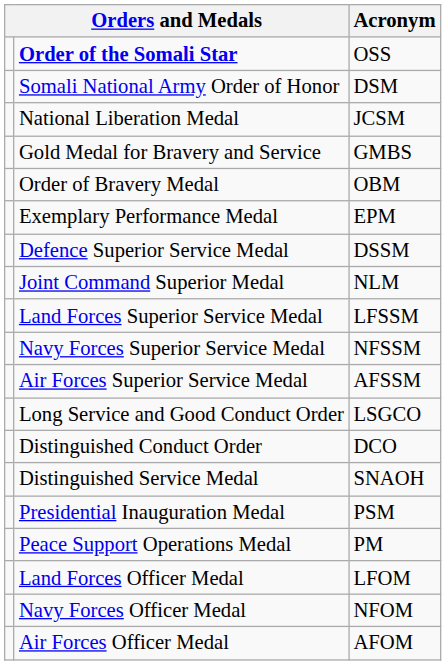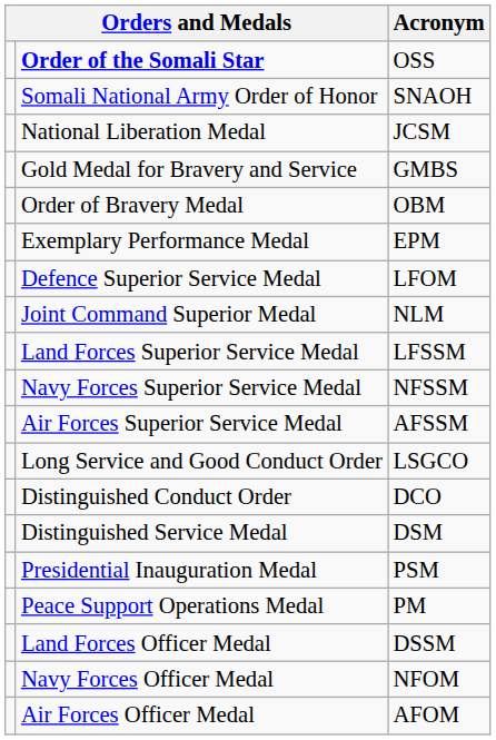Somali National Army Order of Honor | Acronym: DSM -> SNAOH
Defence Superior Service Medal | Acronym: DSSM -> LFOM
Distinguished Service Medal | Acronym: SNAOH -> DSM
Land Forces Officer Medal | Acronym: LFOM -> DSSM
